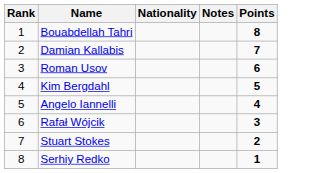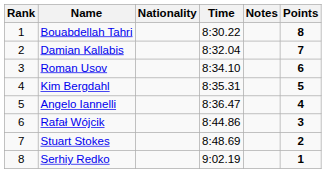+ column: Time | 8:30.22 | 8:32.04 | 8:34.10 | 8:35.31 | 8:36.47 | 8:44.86 | 8:48.69 | 9:02.19
